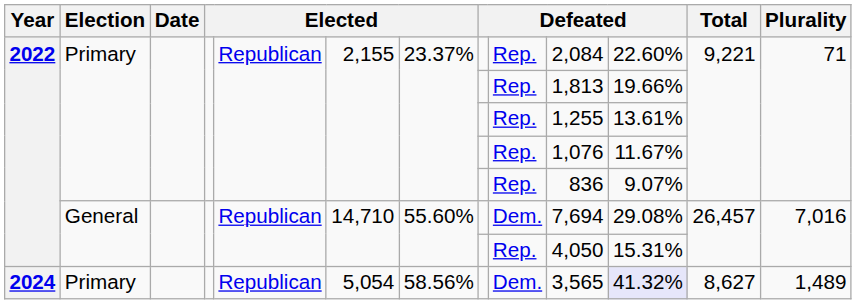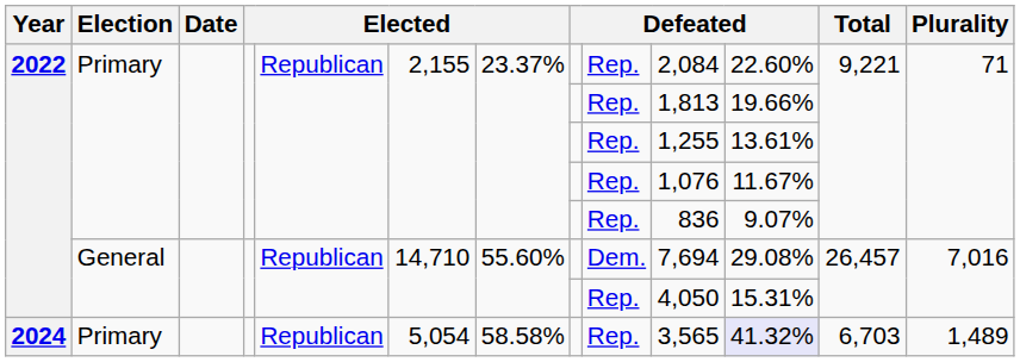2024 | column 7: 58.56% -> 58.58%
2024 | column 9: Dem. -> Rep.
2024 | Total: 8,627 -> 6,703
